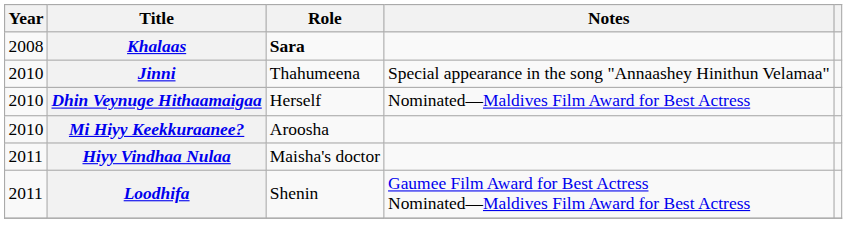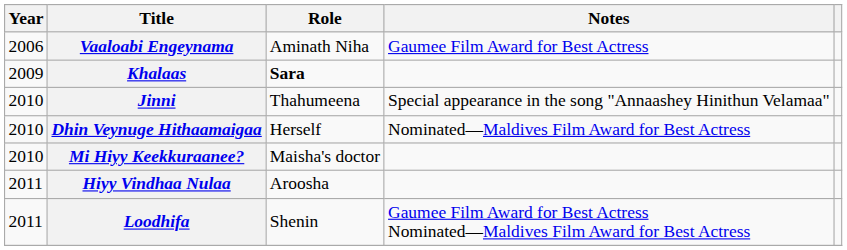+ row: 2006 | Vaaloabi Engeynama | Aminath Niha | Gaumee Film Award for Best Actress
Khalaas | Year: 2008 -> 2009
Mi Hiyy Keekkuraanee? | Role: Aroosha -> Maisha's doctor
Hiyy Vindhaa Nulaa | Role: Maisha's doctor -> Aroosha
